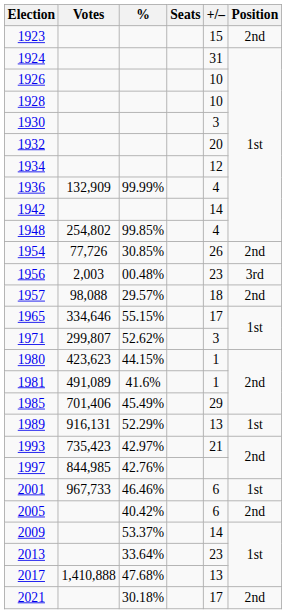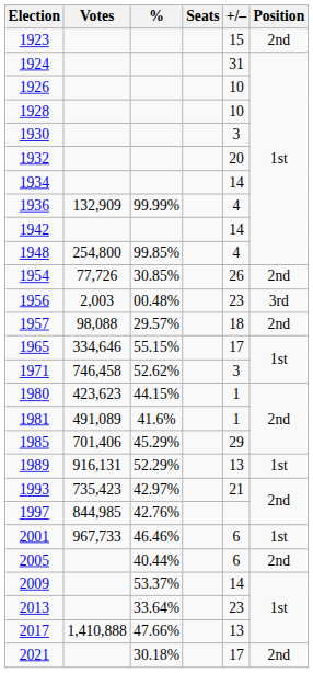1934 | +/–: 12 -> 14
1948 | Votes: 254,802 -> 254,800
1971 | Votes: 299,807 -> 746,458
1985 | %: 45.49% -> 45.29%
2005 | %: 40.42% -> 40.44%
2017 | %: 47.68% -> 47.66%
